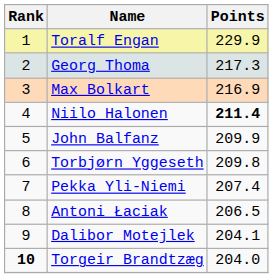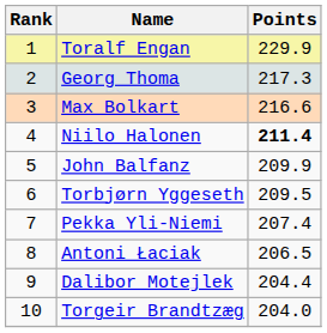Max Bolkart | Points: 216.9 -> 216.6
Torbjørn Yggeseth | Points: 209.8 -> 209.5
Dalibor Motejlek | Points: 204.1 -> 204.4
Torgeir Brandtzæg | Rank: bold -> normal
